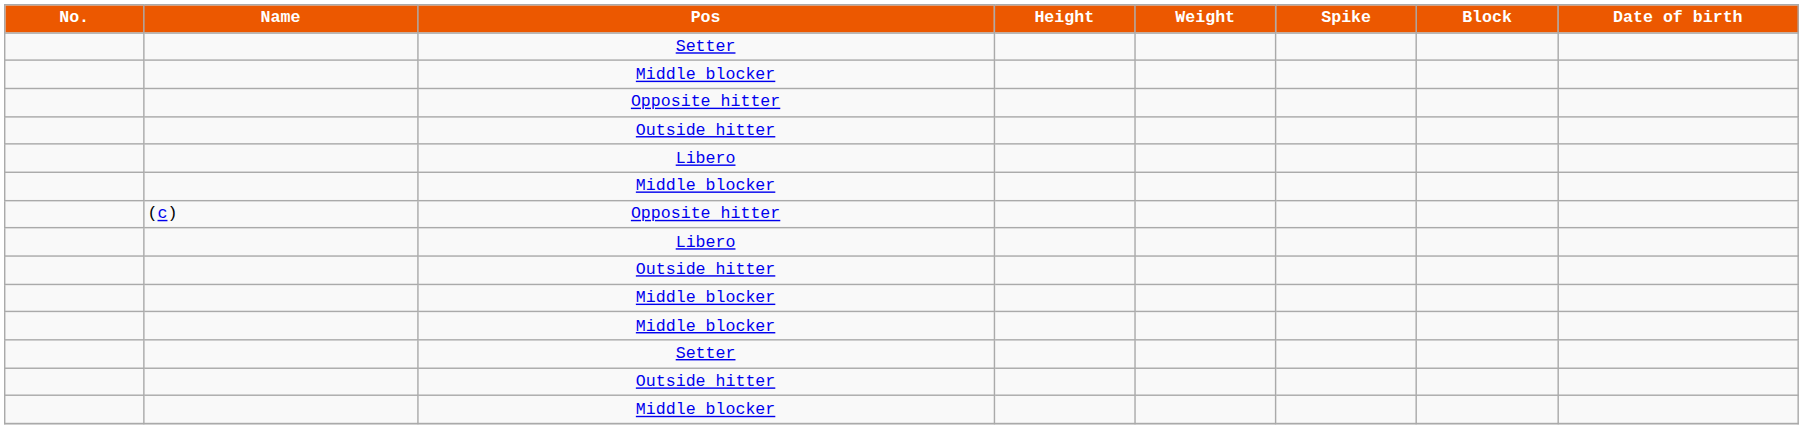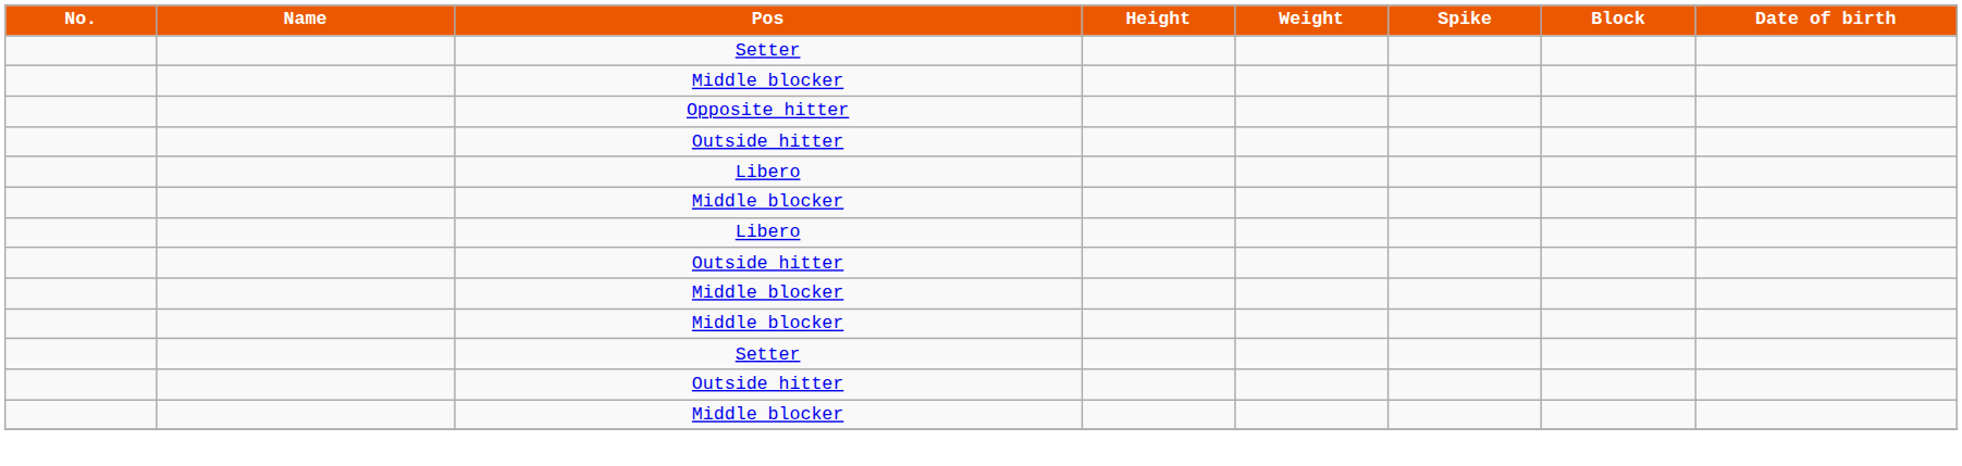- row: (c) | Opposite hitter
